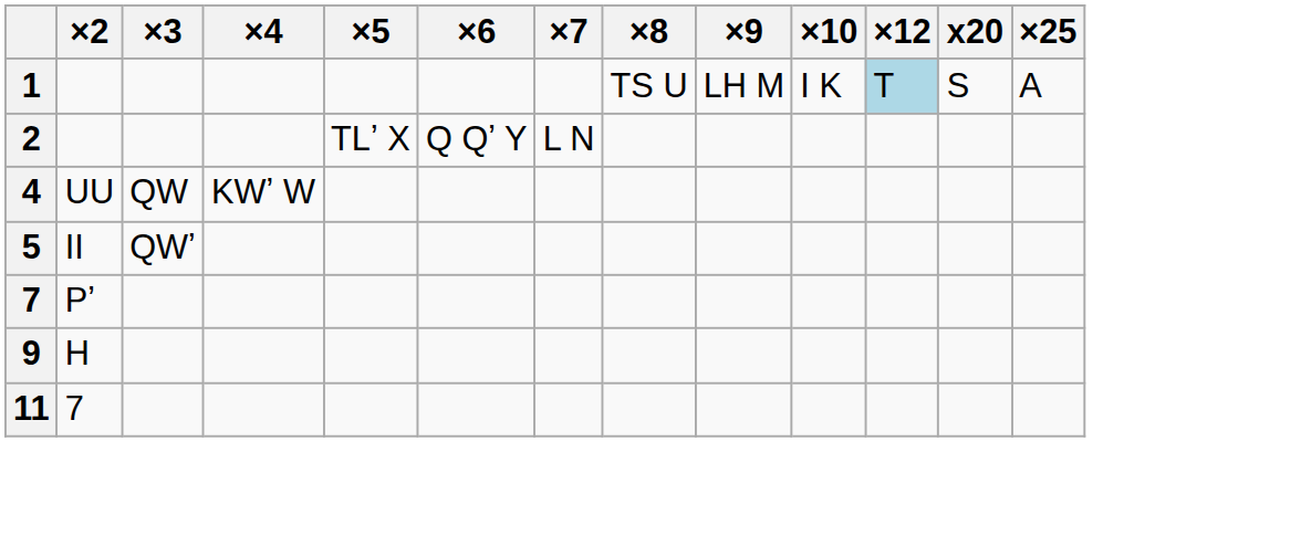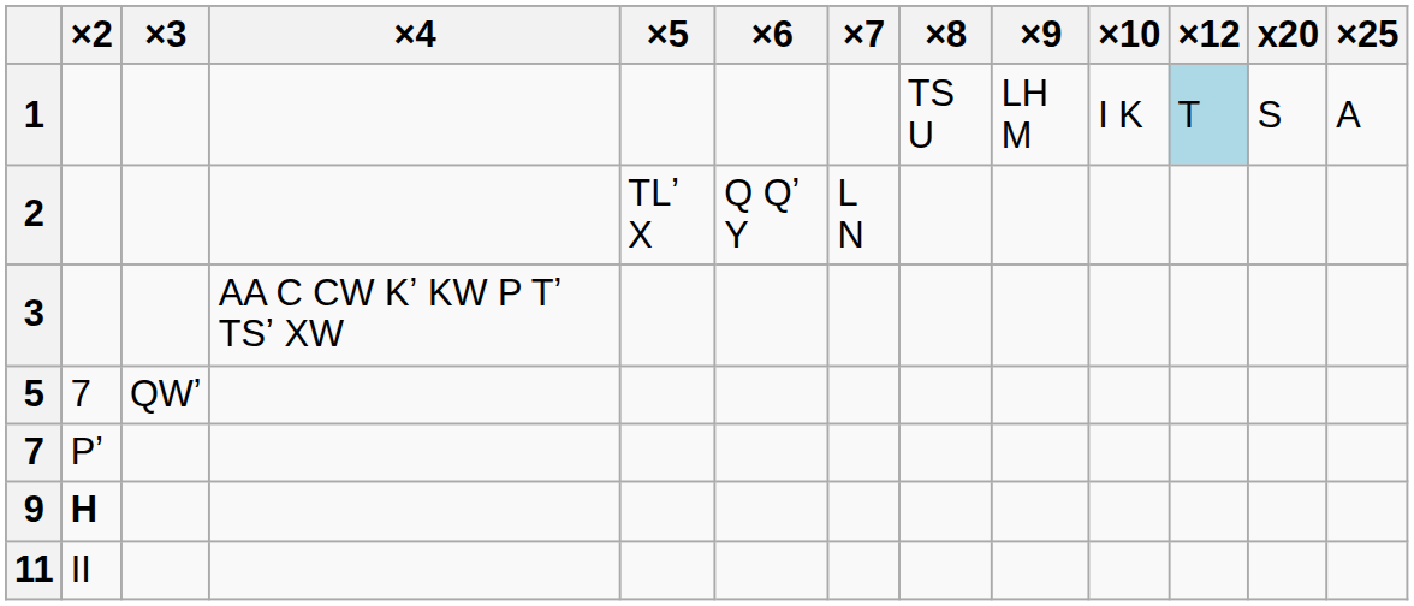+ row: 3 | AA C CW Kʼ KW P Tʼ TSʼ XW
- row: 4 | UU | QW | KWʼ W
5 | ×2: II -> 7
9 | ×2: normal -> bold
11 | ×2: 7 -> II
